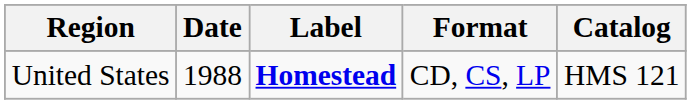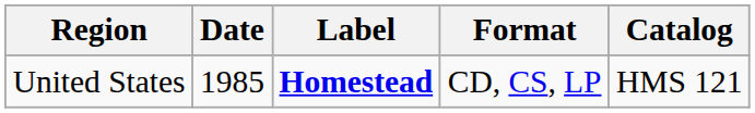United States | Date: 1988 -> 1985
